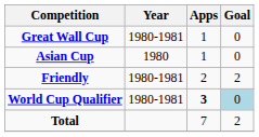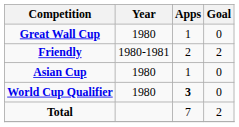Great Wall Cup | Year: 1980-1981 -> 1980
rows swapped: Friendly <-> Asian Cup
World Cup Qualifier | Year: 1980-1981 -> 1980
World Cup Qualifier | Goal: lightblue background -> no background
